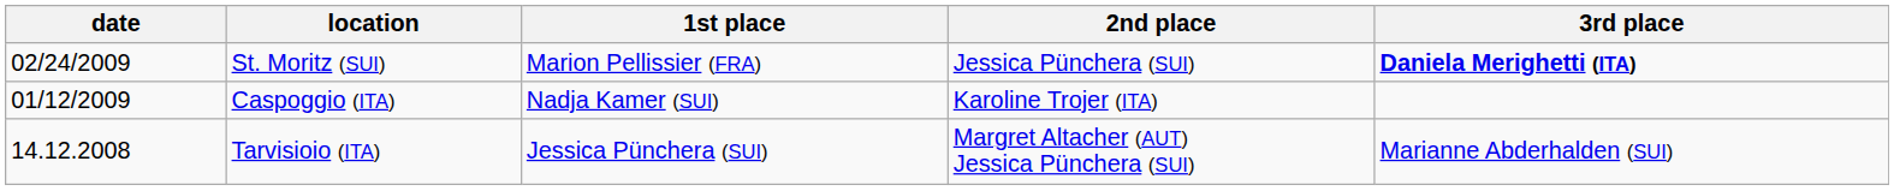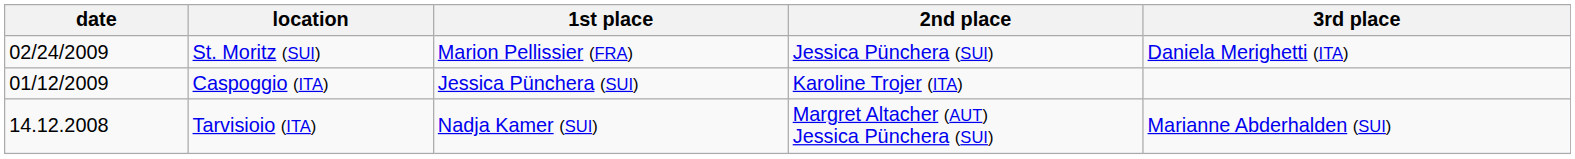St. Moritz (SUI) | 3rd place: bold -> normal
Caspoggio (ITA) | 1st place: Nadja Kamer (SUI) -> Jessica Pünchera (SUI)
Tarvisioio (ITA) | 1st place: Jessica Pünchera (SUI) -> Nadja Kamer (SUI)
